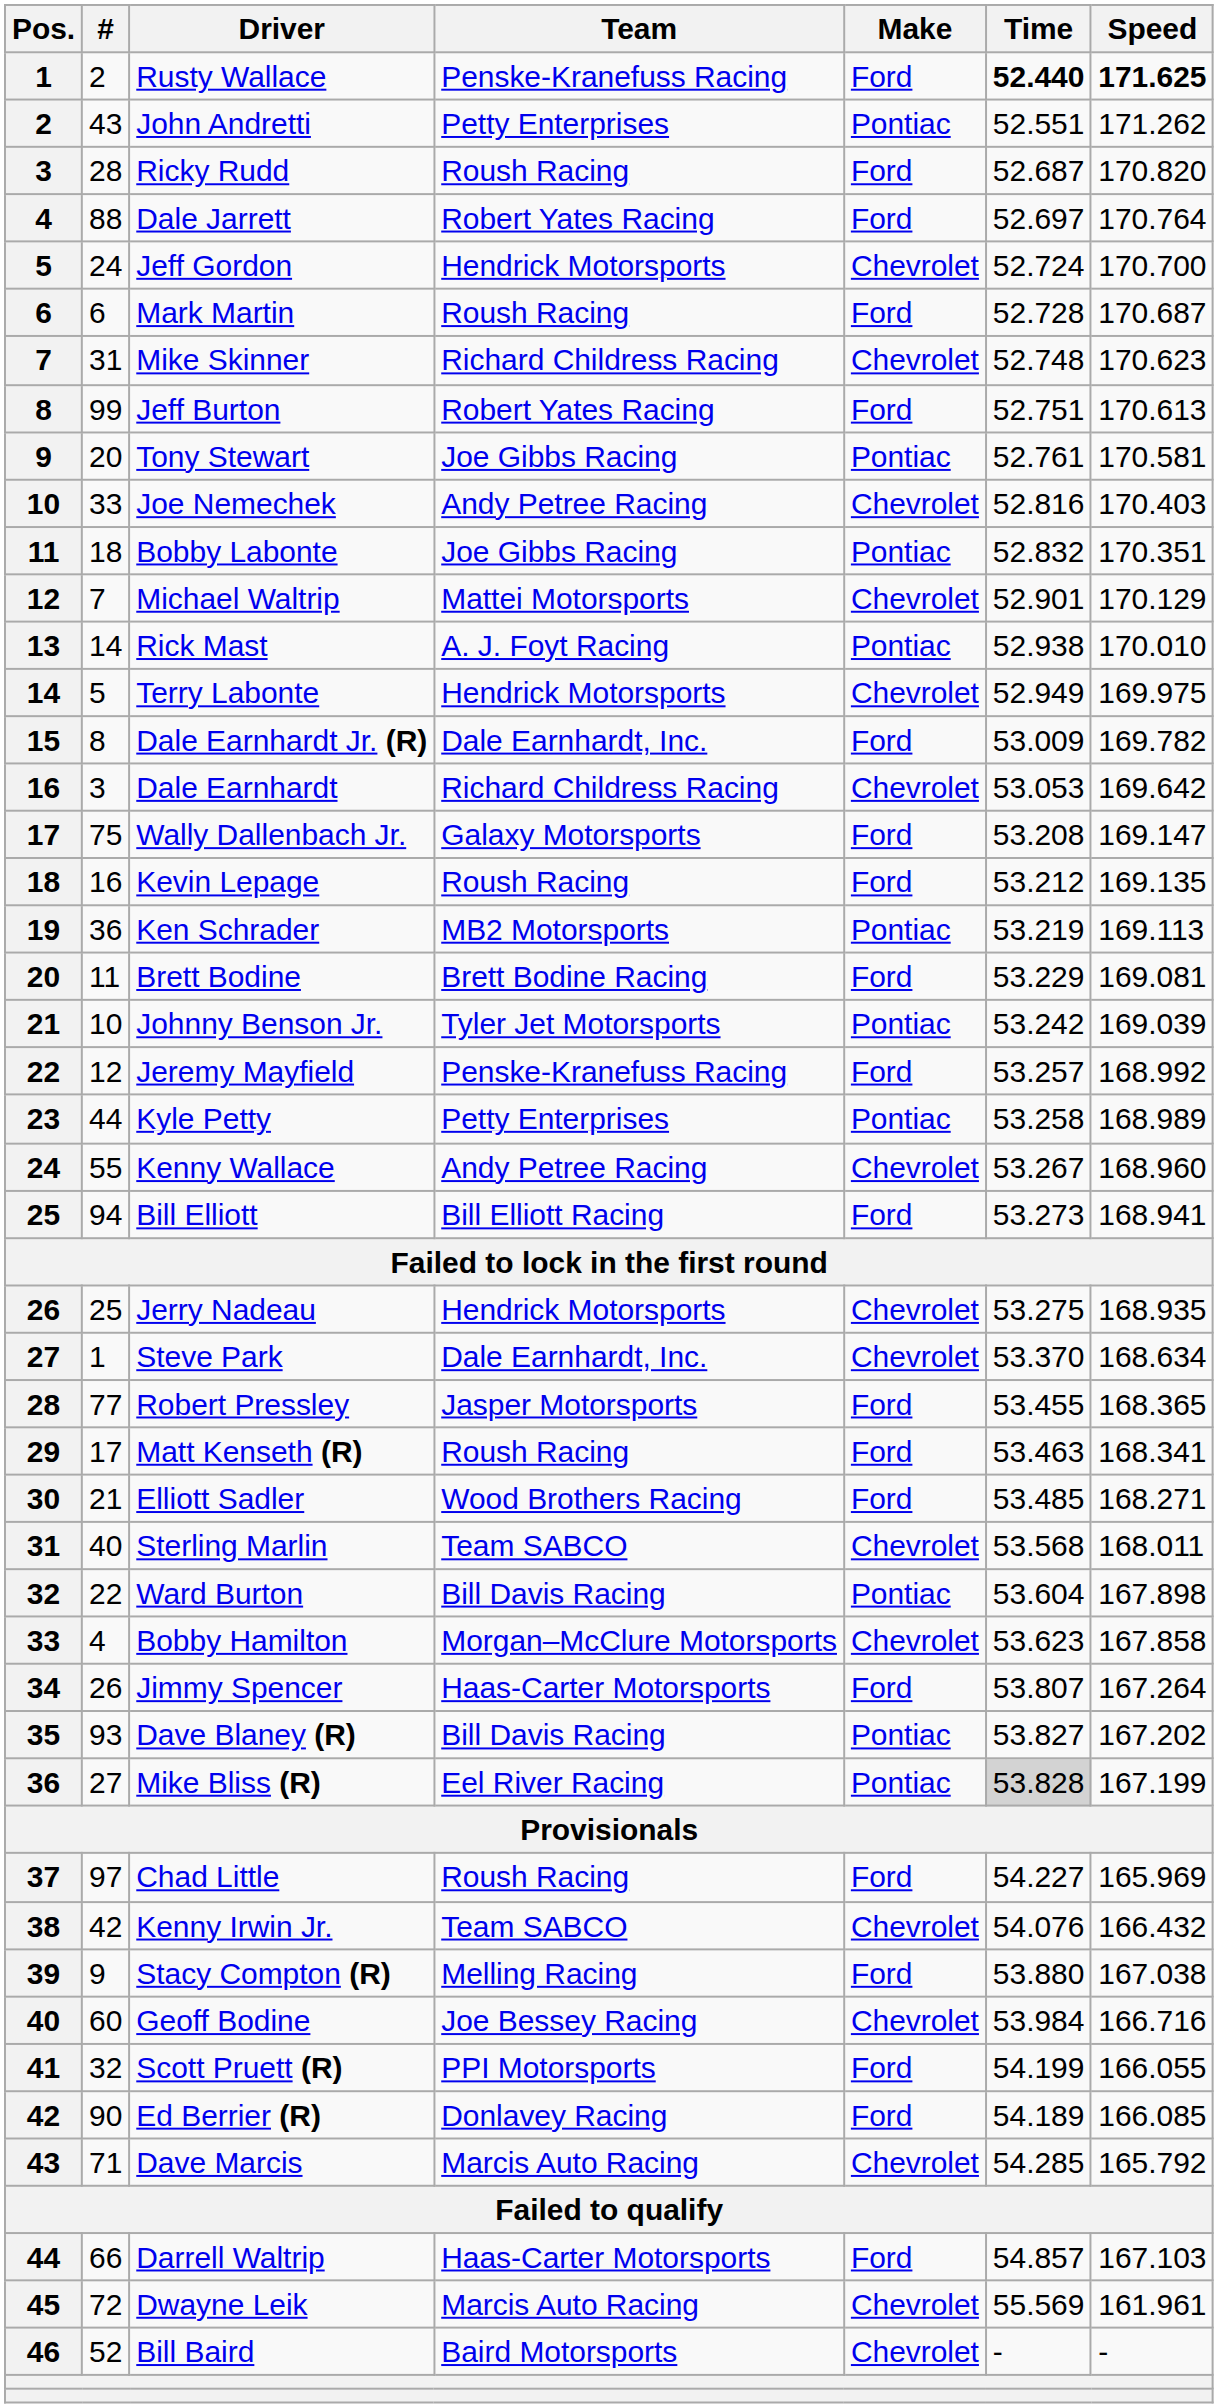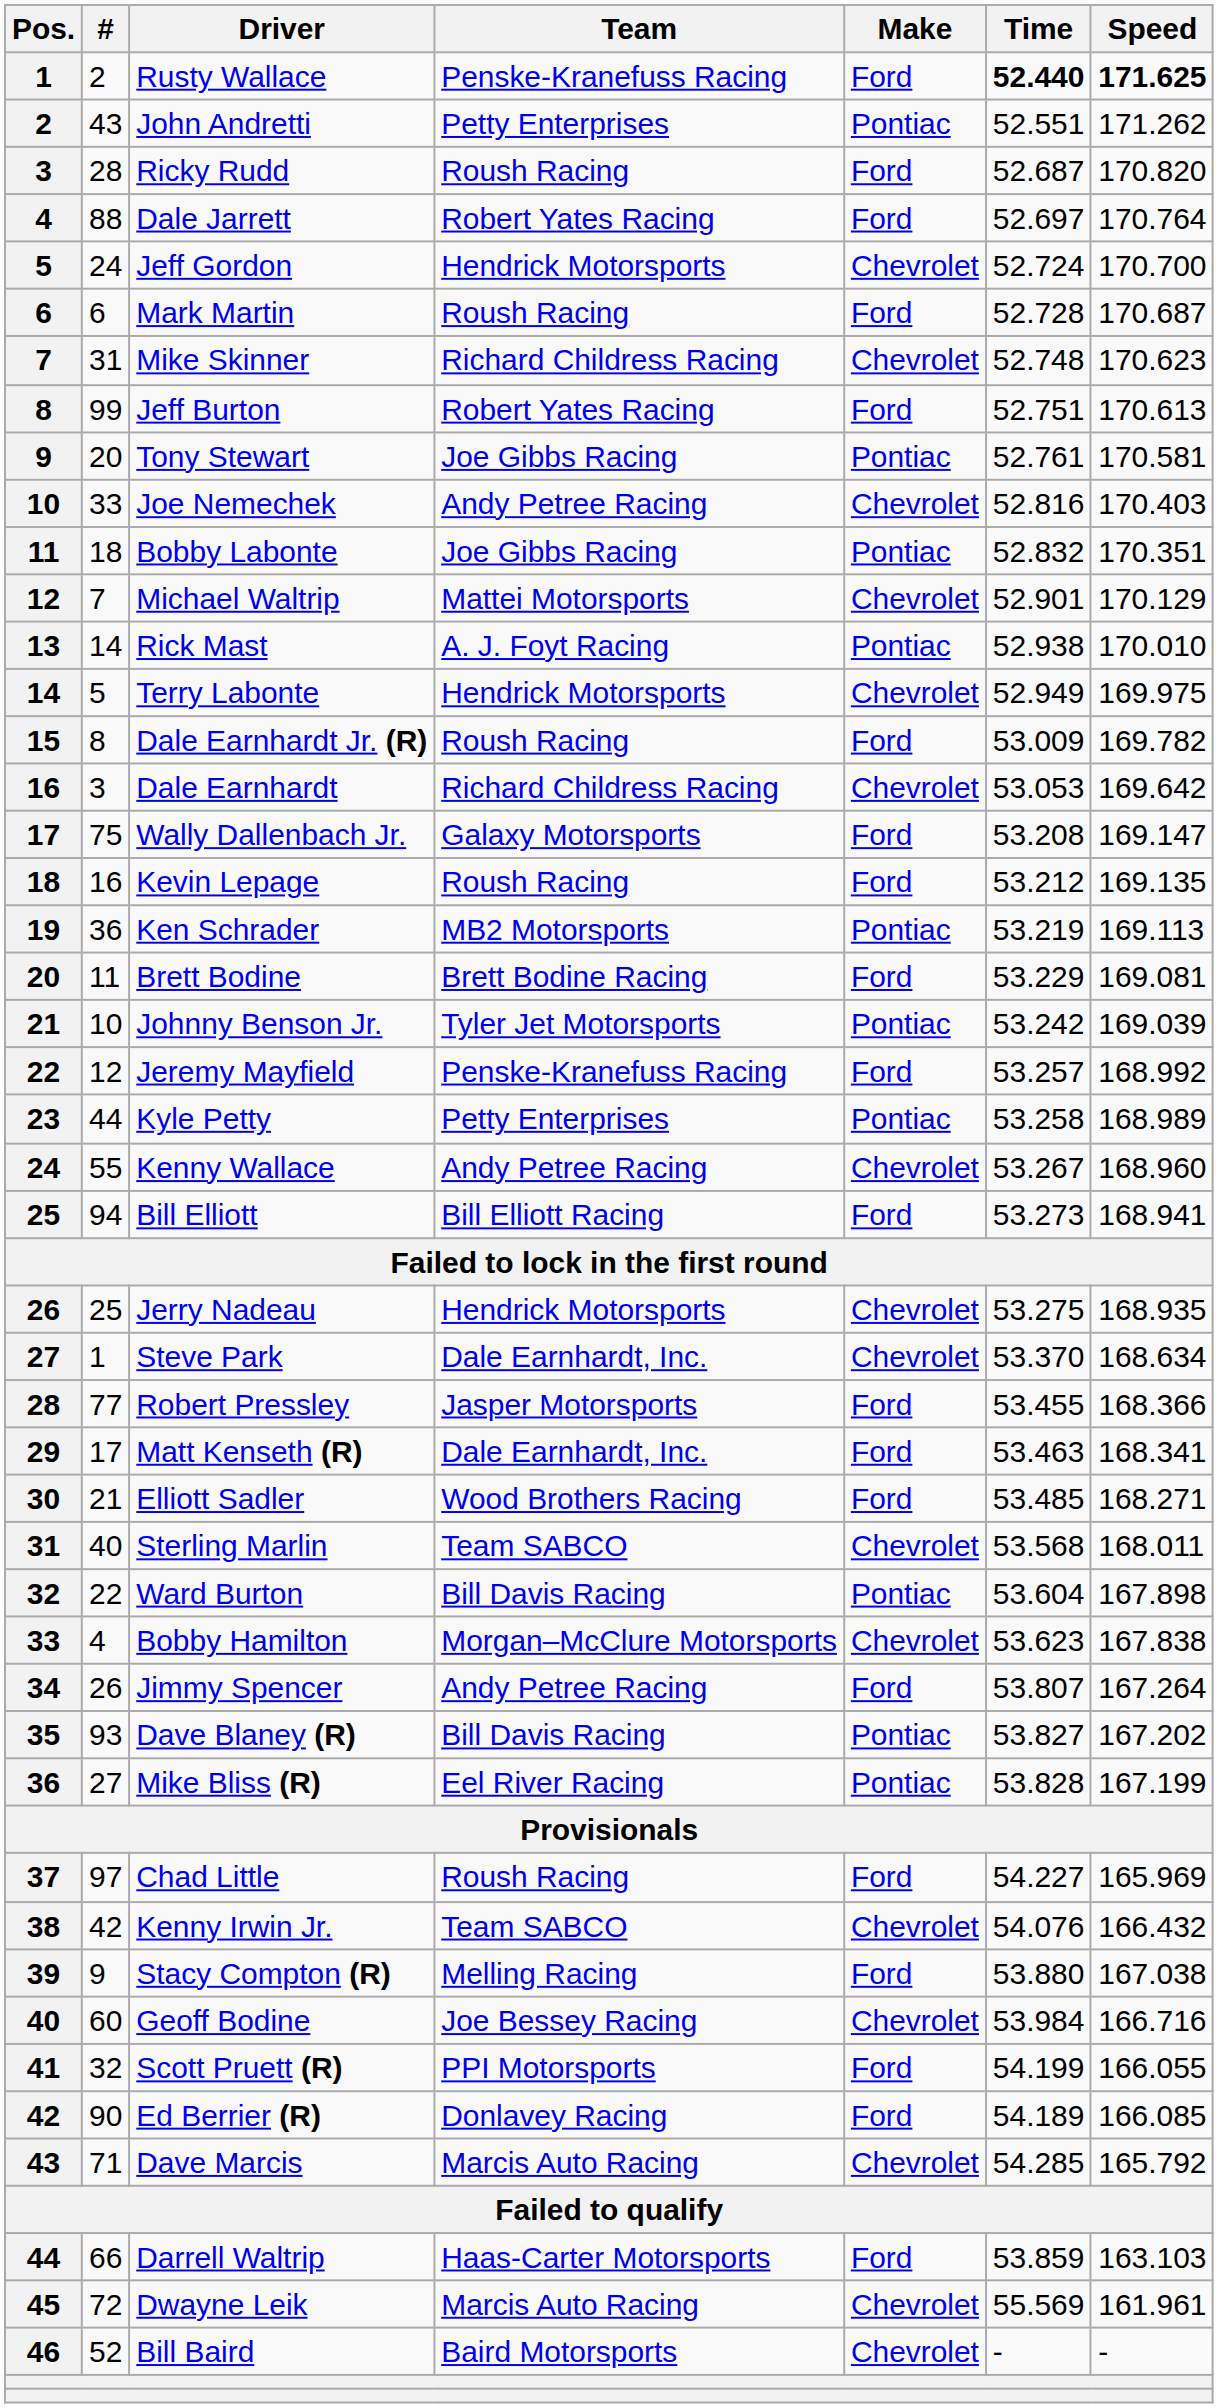Dale Earnhardt Jr. (R) | Team: Dale Earnhardt, Inc. -> Roush Racing
Robert Pressley | Speed: 168.365 -> 168.366
Matt Kenseth (R) | Team: Roush Racing -> Dale Earnhardt, Inc.
Bobby Hamilton | Speed: 167.858 -> 167.838
Jimmy Spencer | Team: Haas-Carter Motorsports -> Andy Petree Racing
Mike Bliss (R) | Time: lightgrey background -> no background
Darrell Waltrip | Time: 54.857 -> 53.859
Darrell Waltrip | Speed: 167.103 -> 163.103
